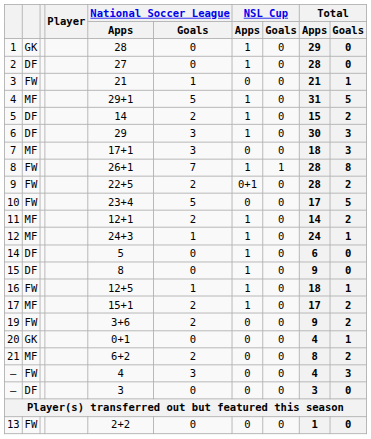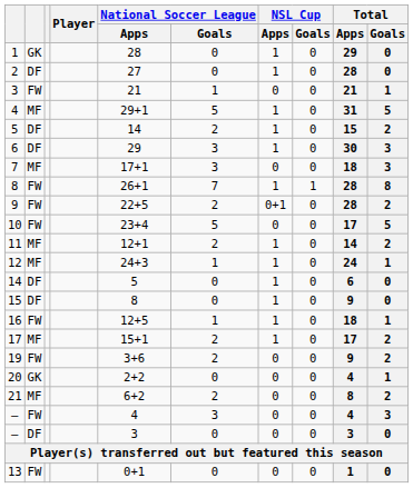20 | National Soccer League / Apps: 0+1 -> 2+2
13 | National Soccer League / Apps: 2+2 -> 0+1
